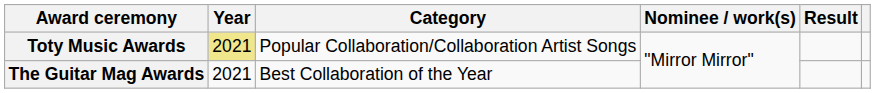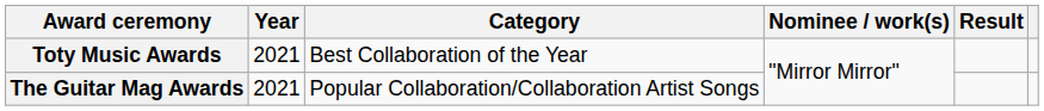Toty Music Awards | Year: khaki background -> no background
Toty Music Awards | Category: Popular Collaboration/Collaboration Artist Songs -> Best Collaboration of the Year
The Guitar Mag Awards | Category: Best Collaboration of the Year -> Popular Collaboration/Collaboration Artist Songs
